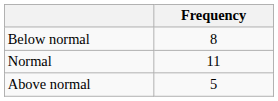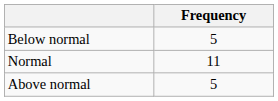Below normal | Frequency: 8 -> 5
